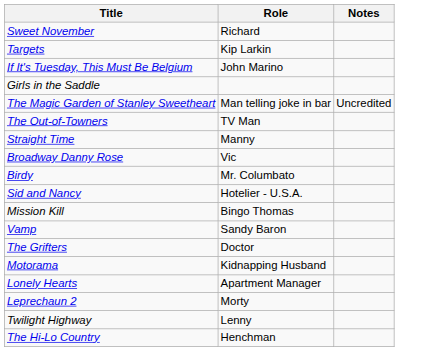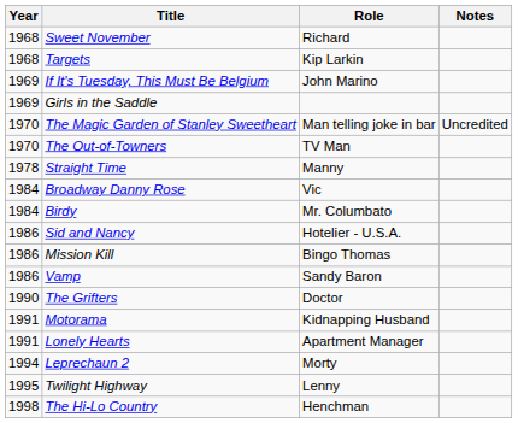+ column: Year | 1968 | 1968 | 1969 | 1969 | 1970 | 1970 | 1978 | 1984 | 1984 | 1986 | 1986 | 1986 | 1990 | 1991 | 1991 | 1994 | 1995 | 1998
